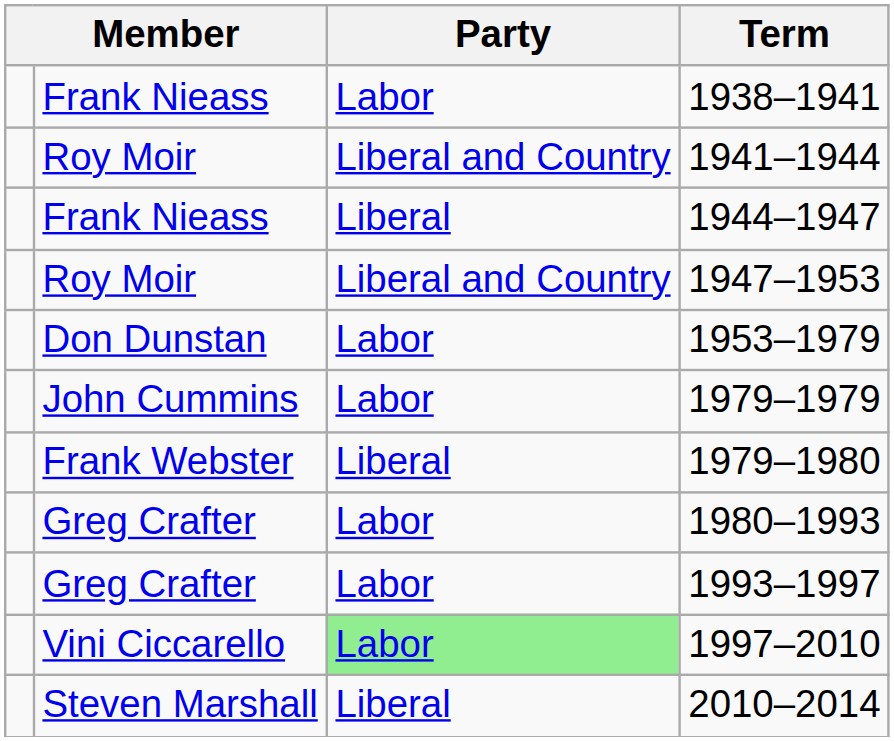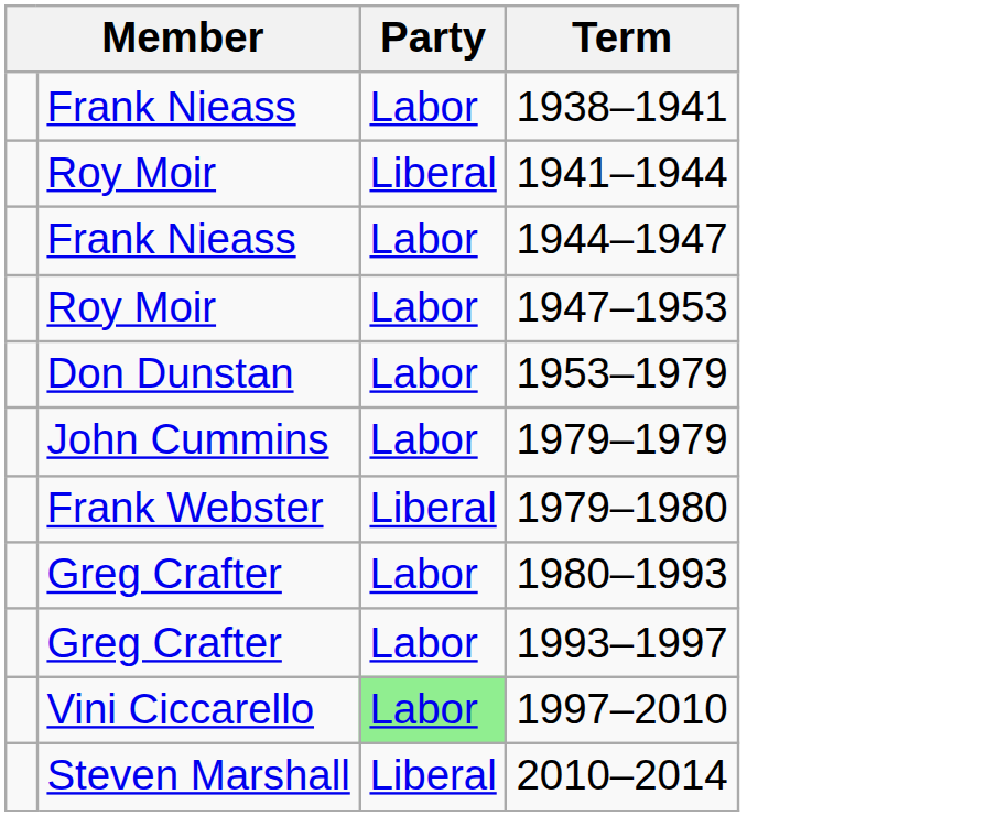1941–1944 | Party: Liberal and Country -> Liberal
1944–1947 | Party: Liberal -> Labor
1947–1953 | Party: Liberal and Country -> Labor
